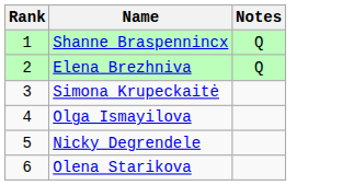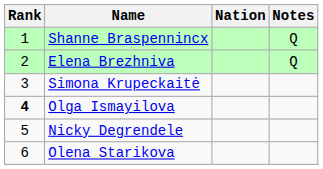+ column: Nation
Olga Ismayilova | Rank: normal -> bold
